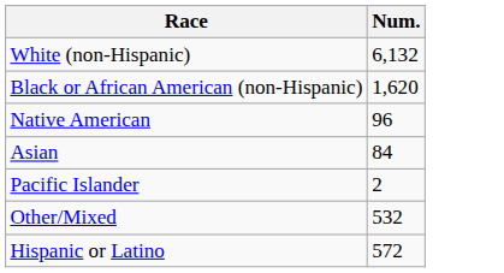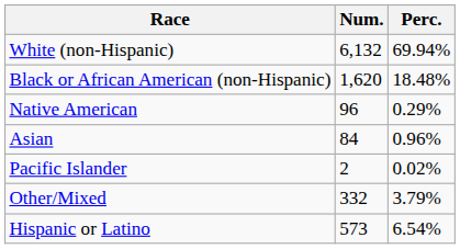+ column: Perc. | 69.94% | 18.48% | 0.29% | 0.96% | 0.02% | 3.79% | 6.54%
Other/Mixed | Num.: 532 -> 332
Hispanic or Latino | Num.: 572 -> 573
